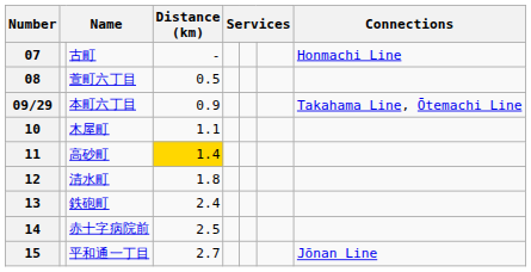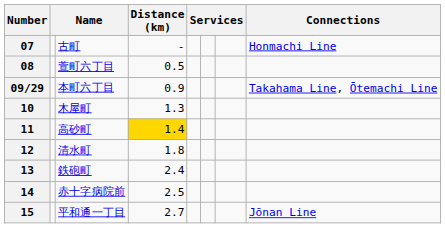10 | Distance (km): 1.1 -> 1.3
